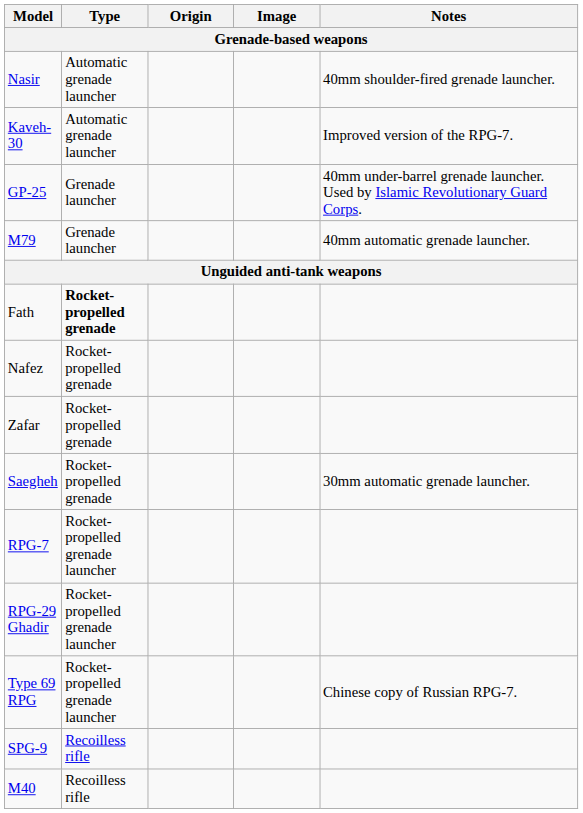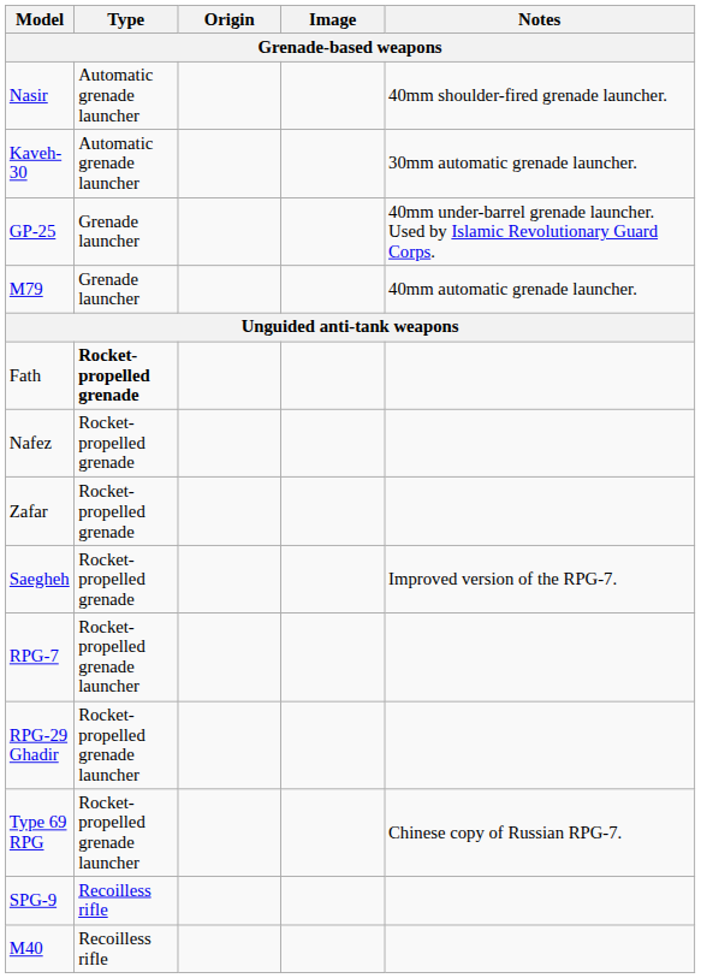Kaveh-30 | Notes: Improved version of the RPG-7. -> 30mm automatic grenade launcher.
Saegheh | Notes: 30mm automatic grenade launcher. -> Improved version of the RPG-7.
